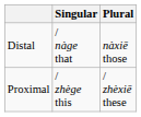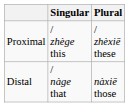rows swapped: Proximal <-> Distal
